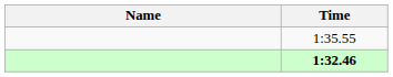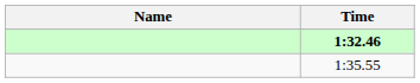rows swapped: 1:32.46 <-> 1:35.55
